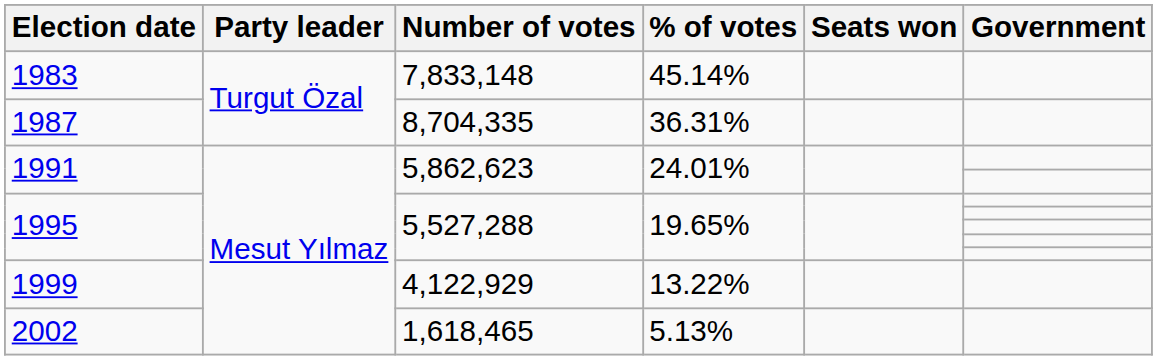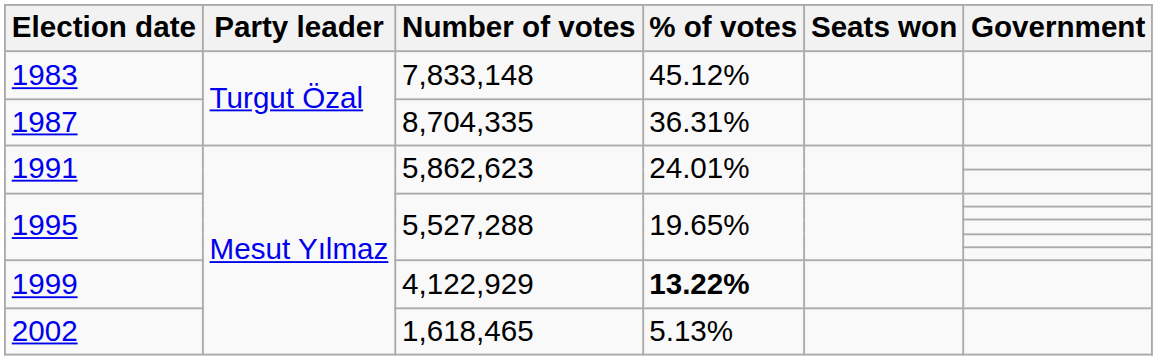1983 | % of votes: 45.14% -> 45.12%
1999 | % of votes: normal -> bold
